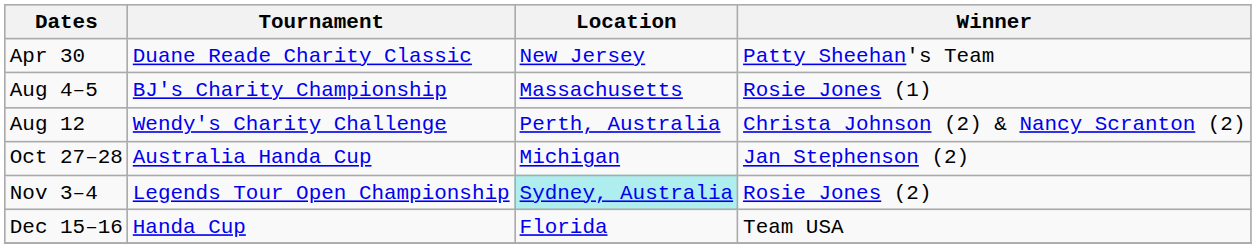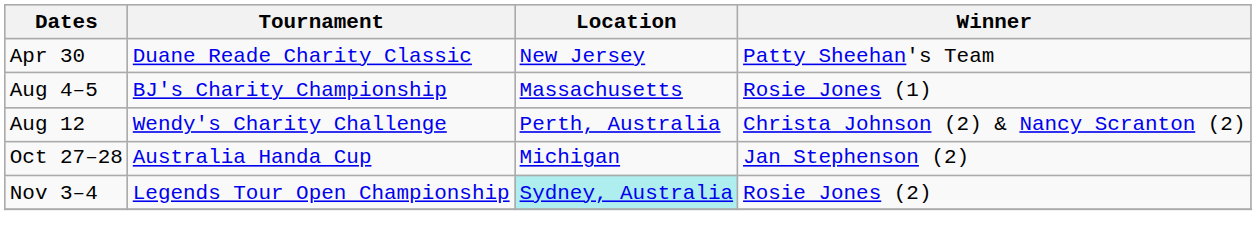- row: Dec 15–16 | Handa Cup | Florida | Team USA
